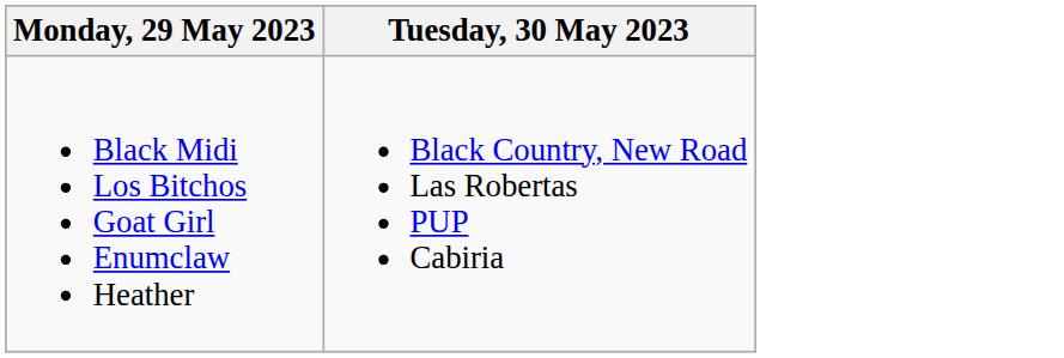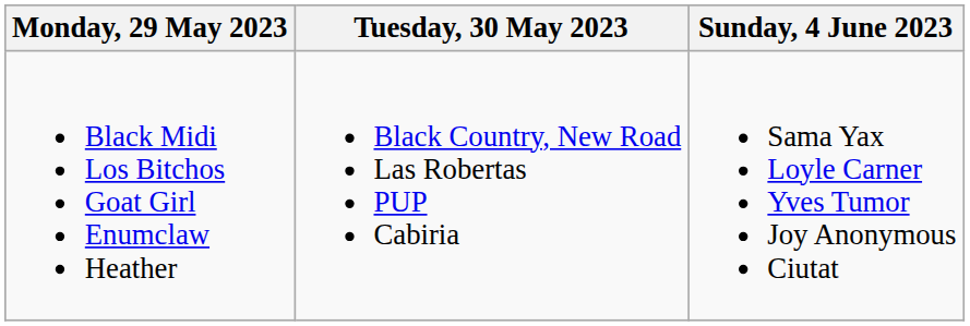+ column: Sunday, 4 June 2023 | Sama Yax Loyle Carner Yves Tumor Joy Anonymous Ciutat
